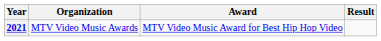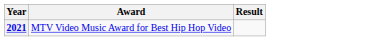- column: Organization | MTV Video Music Awards
